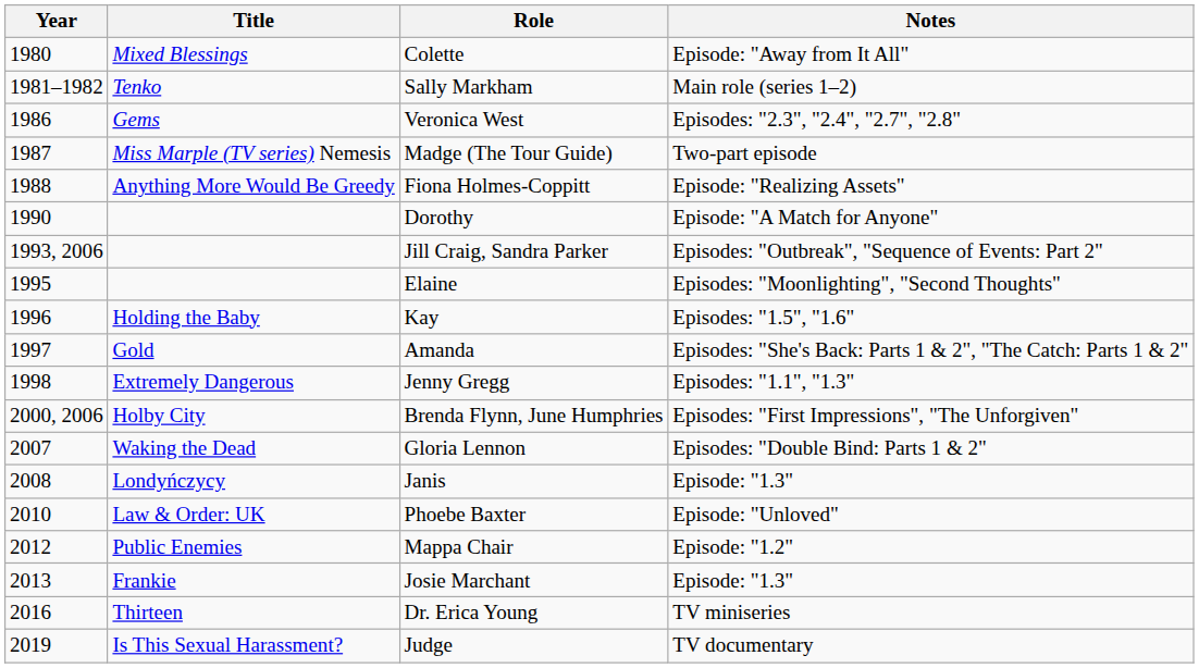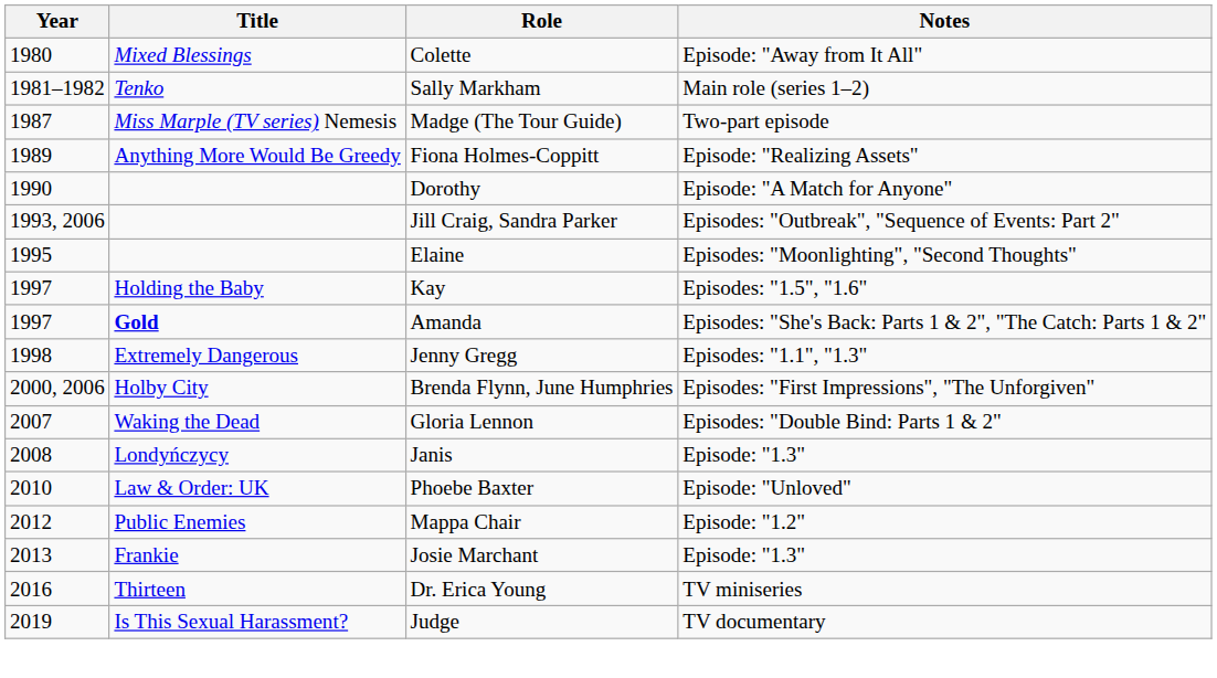- row: 1986 | Gems | Veronica West | Episodes: "2.3", "2.4", "2.7", "2.8"
Fiona Holmes-Coppitt | Year: 1988 -> 1989
Kay | Year: 1996 -> 1997
Amanda | Title: normal -> bold
